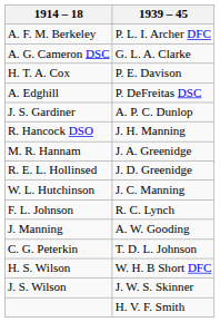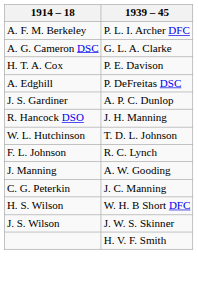- row: M. R. Hannam | J. A. Greenidge
- row: R. E. L. Hollinsed | J. D. Greenidge
W. L. Hutchinson | 1939 – 45: J. C. Manning -> T. D. L. Johnson
C. G. Peterkin | 1939 – 45: T. D. L. Johnson -> J. C. Manning
